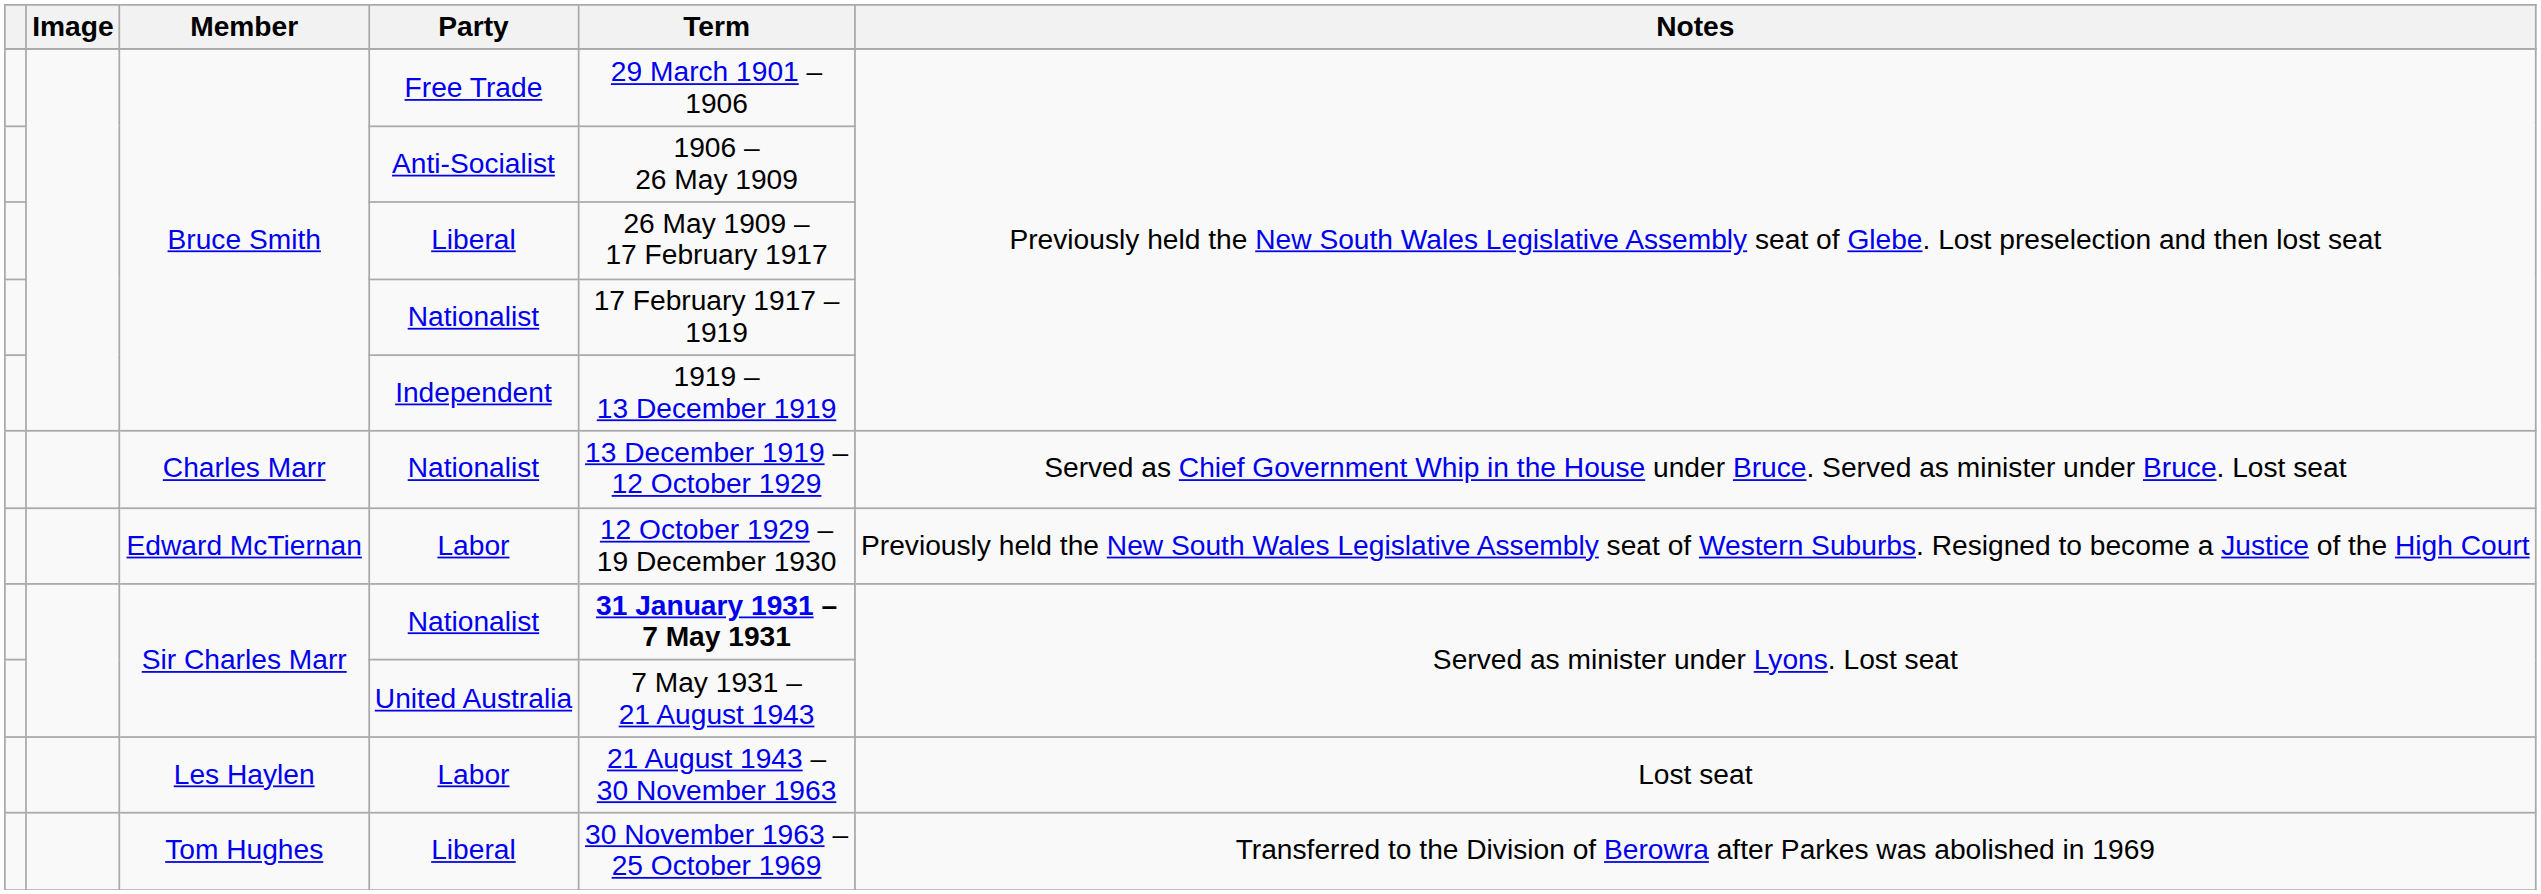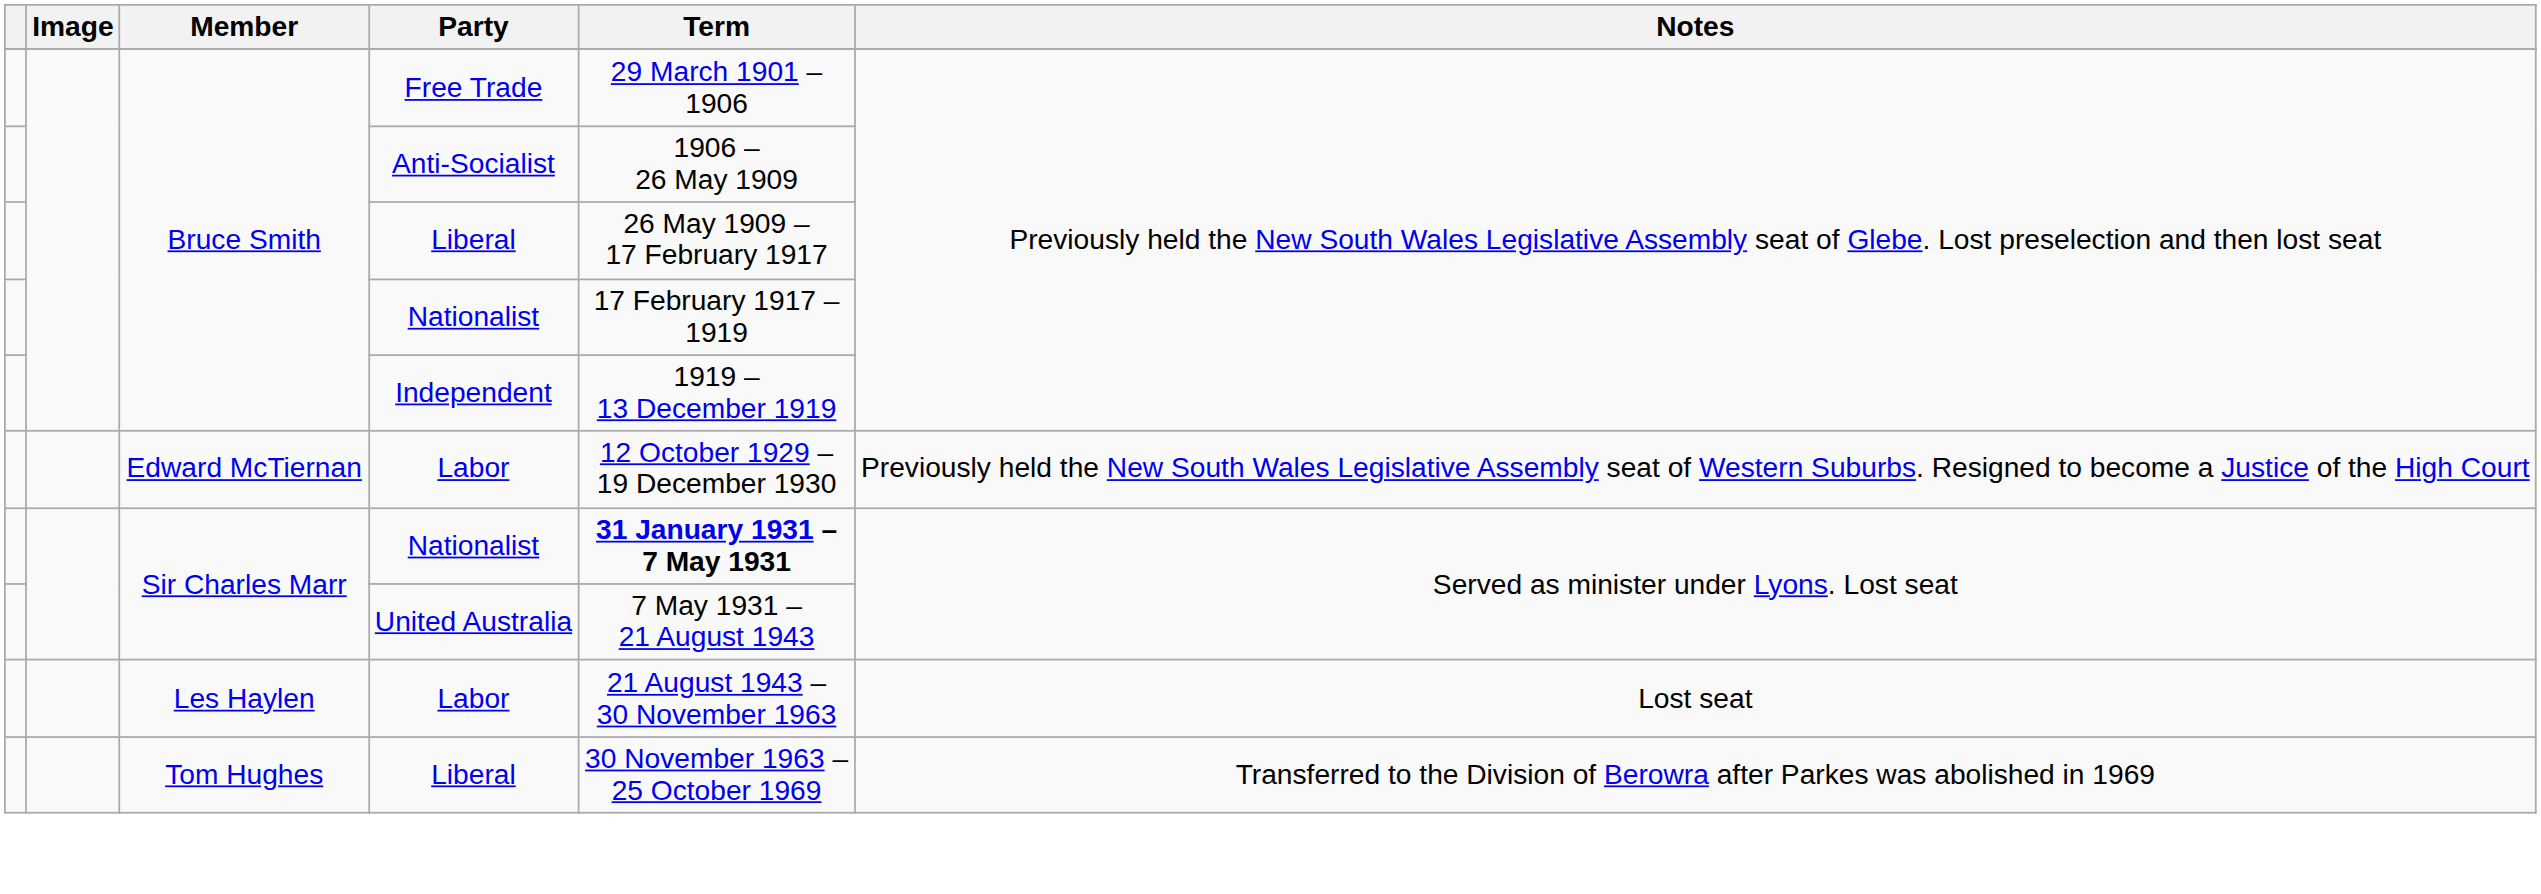- row: Charles Marr | Nationalist | 13 December 1919 – 12 October 1929 | Served as Chief Government Whip in the House under Bruce. Served as minister under Bruce. Lost seat
